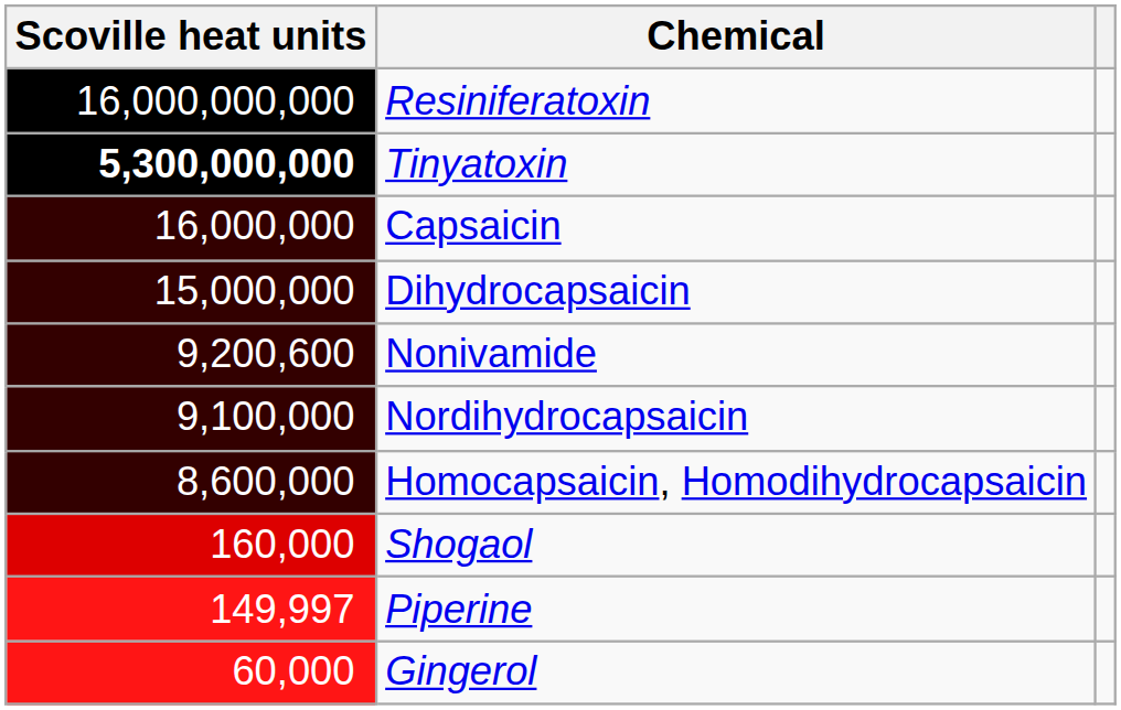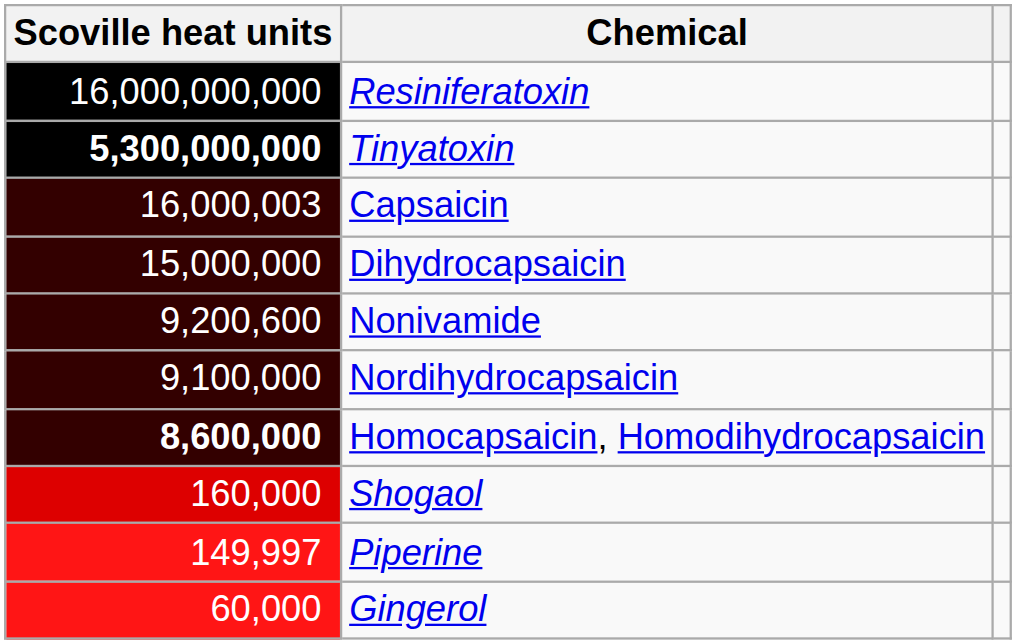Capsaicin | Scoville heat units: 16,000,000 -> 16,000,003
Homocapsaicin, Homodihydrocapsaicin | Scoville heat units: normal -> bold
